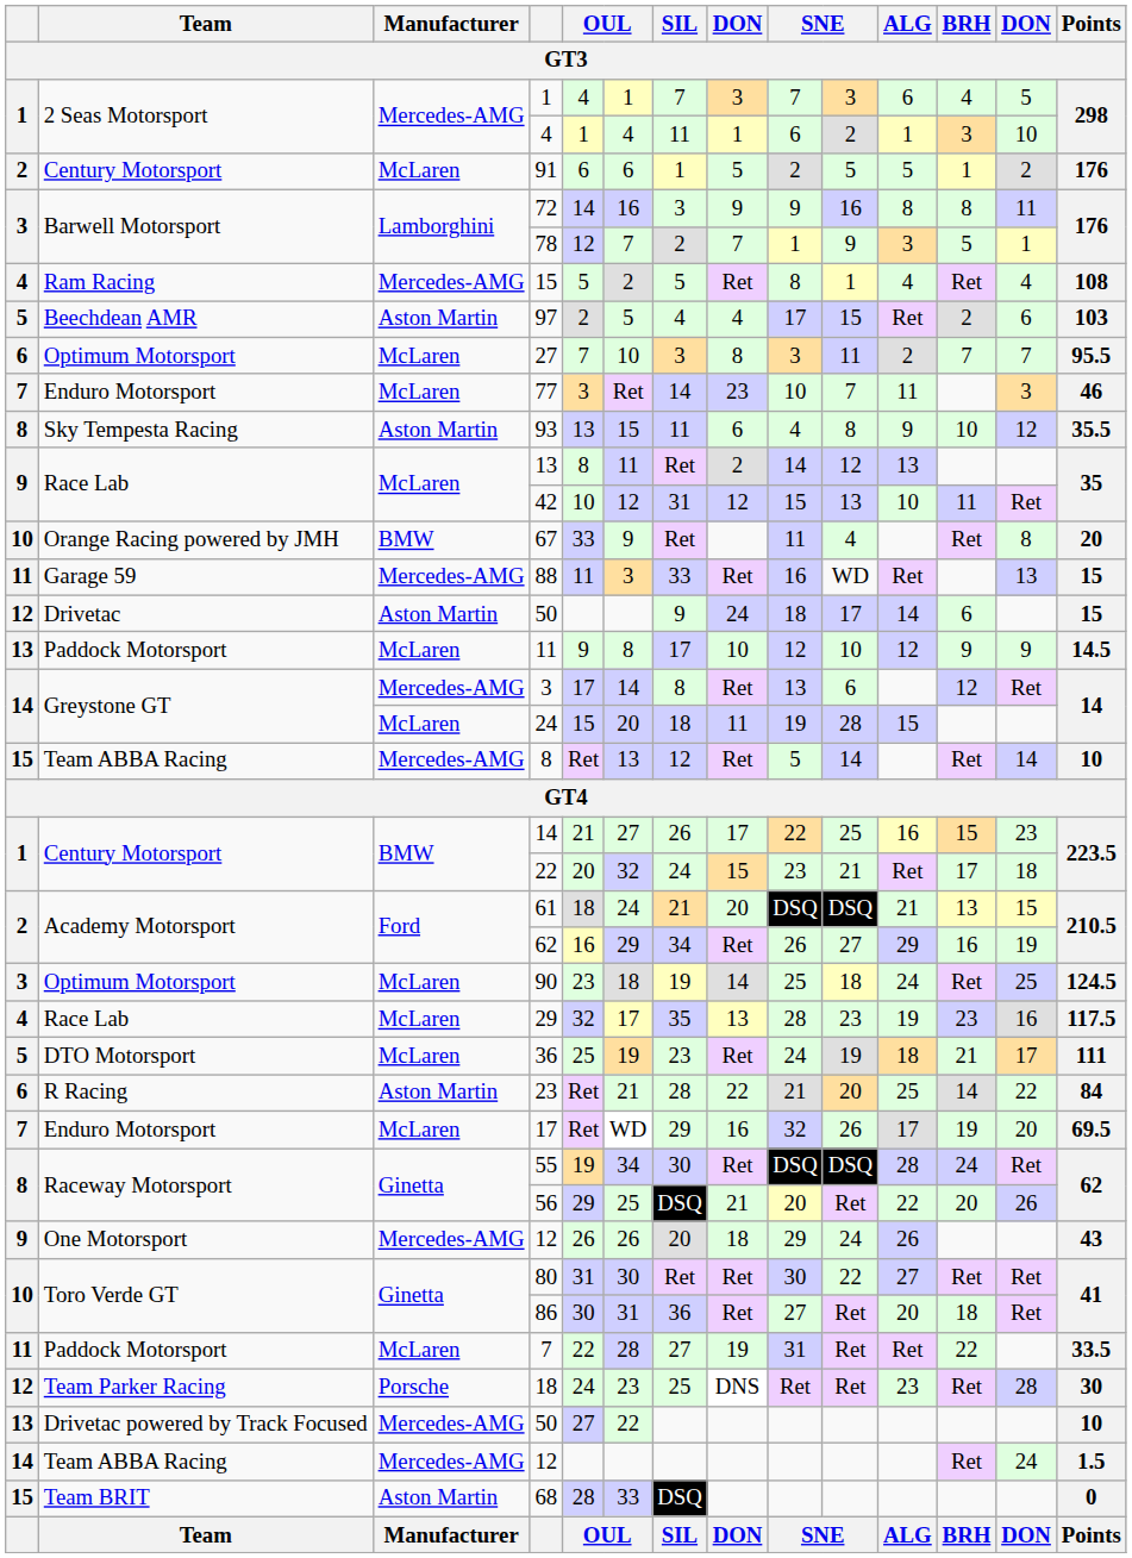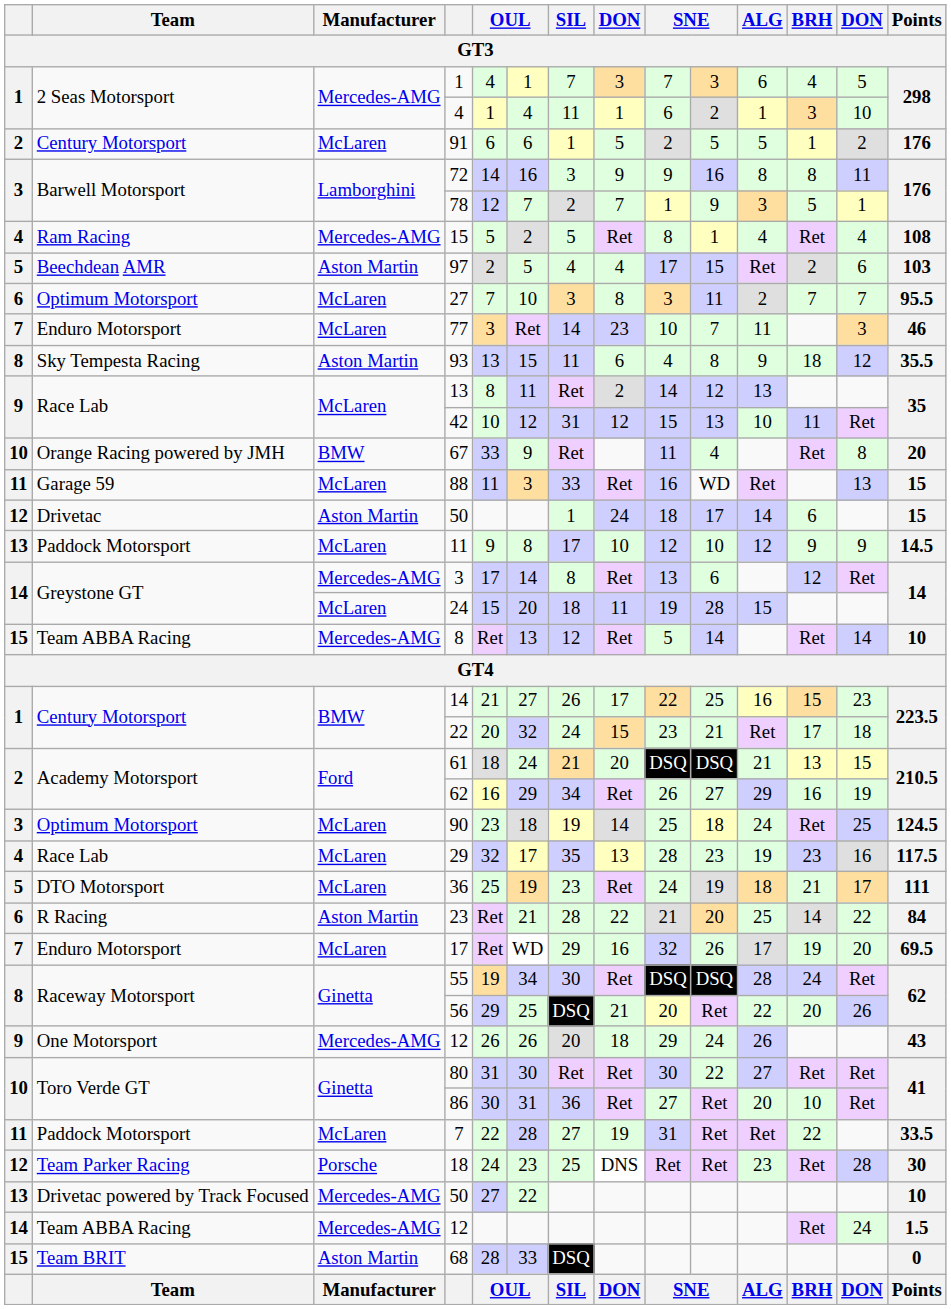93 | BRH: 10 -> 18
88 | Manufacturer: Mercedes-AMG -> McLaren
Drivetac / 50 | SIL: 9 -> 1
86 | BRH: 18 -> 10
